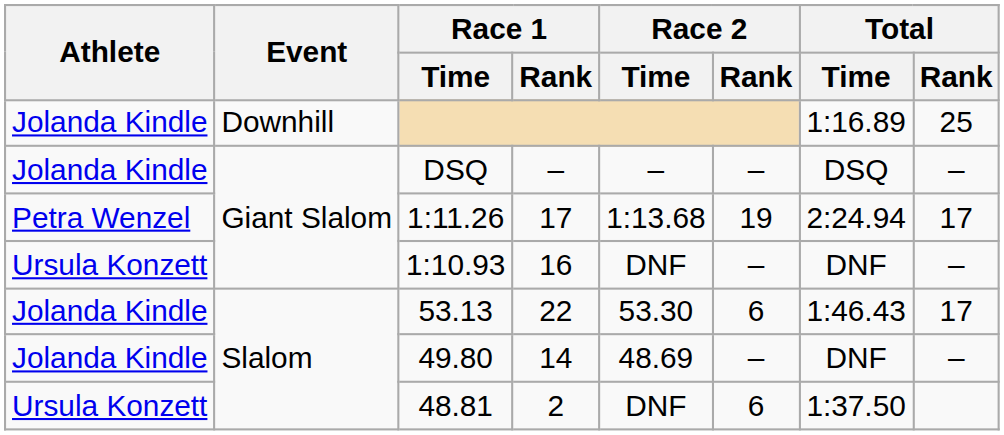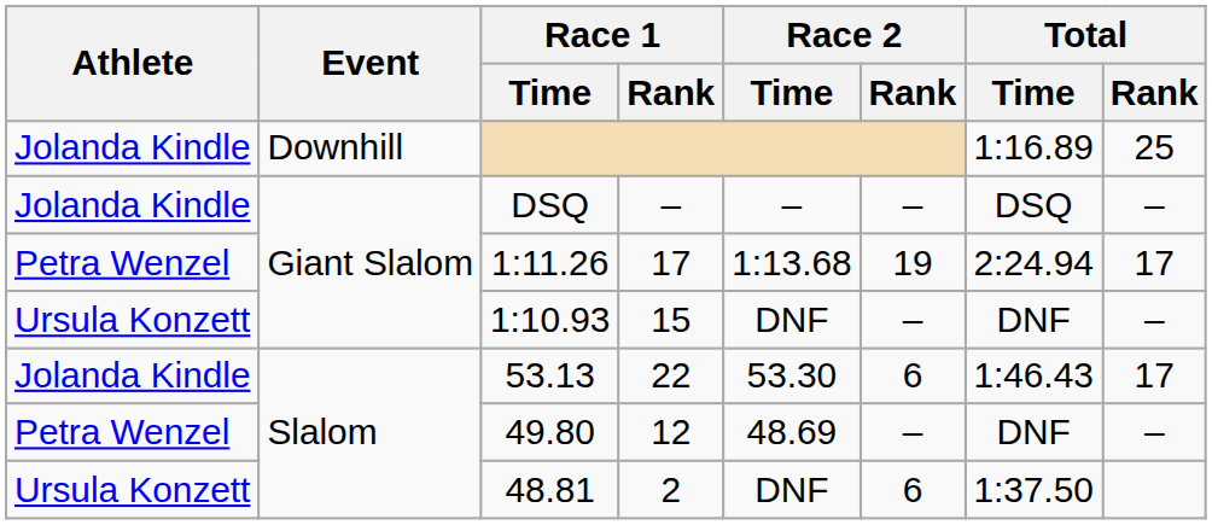1:10.93 | Race 1 / Rank: 16 -> 15
49.80 | Athlete: Jolanda Kindle -> Petra Wenzel
49.80 | Race 1 / Rank: 14 -> 12
